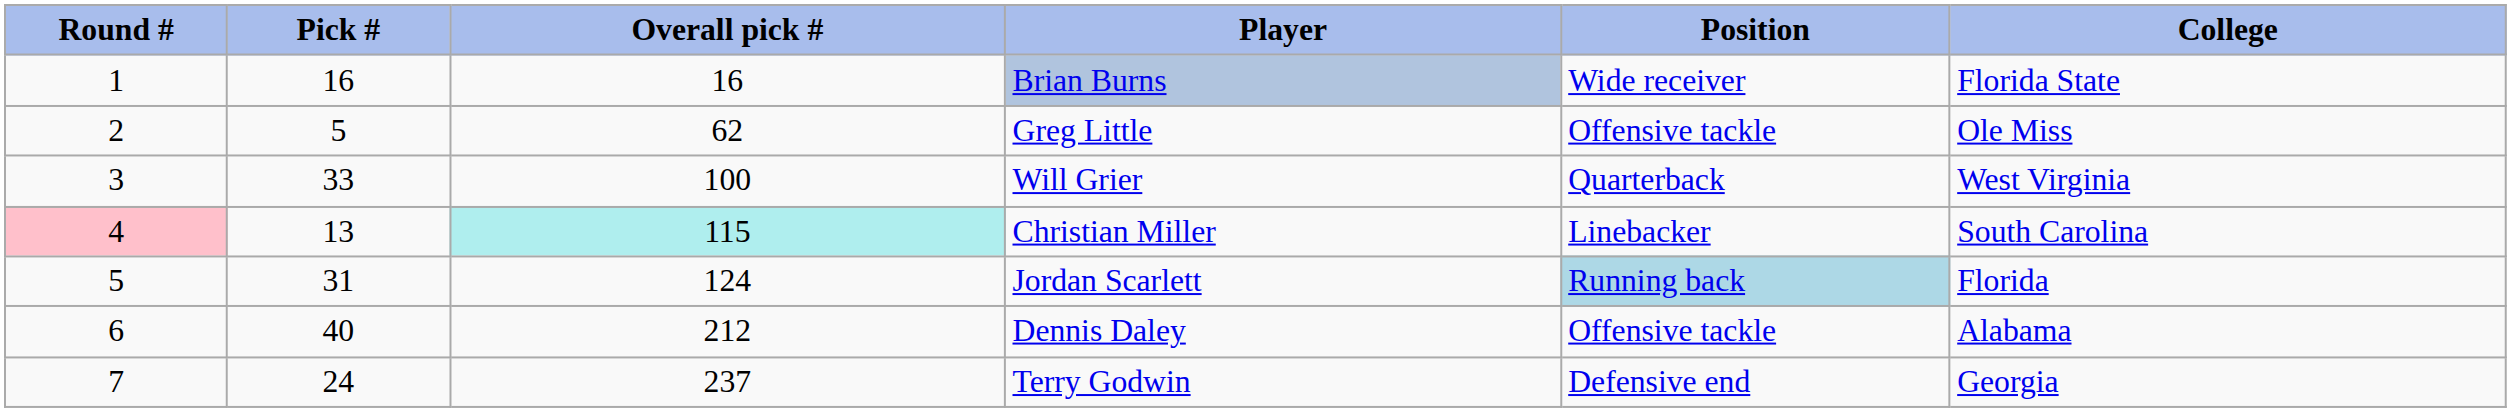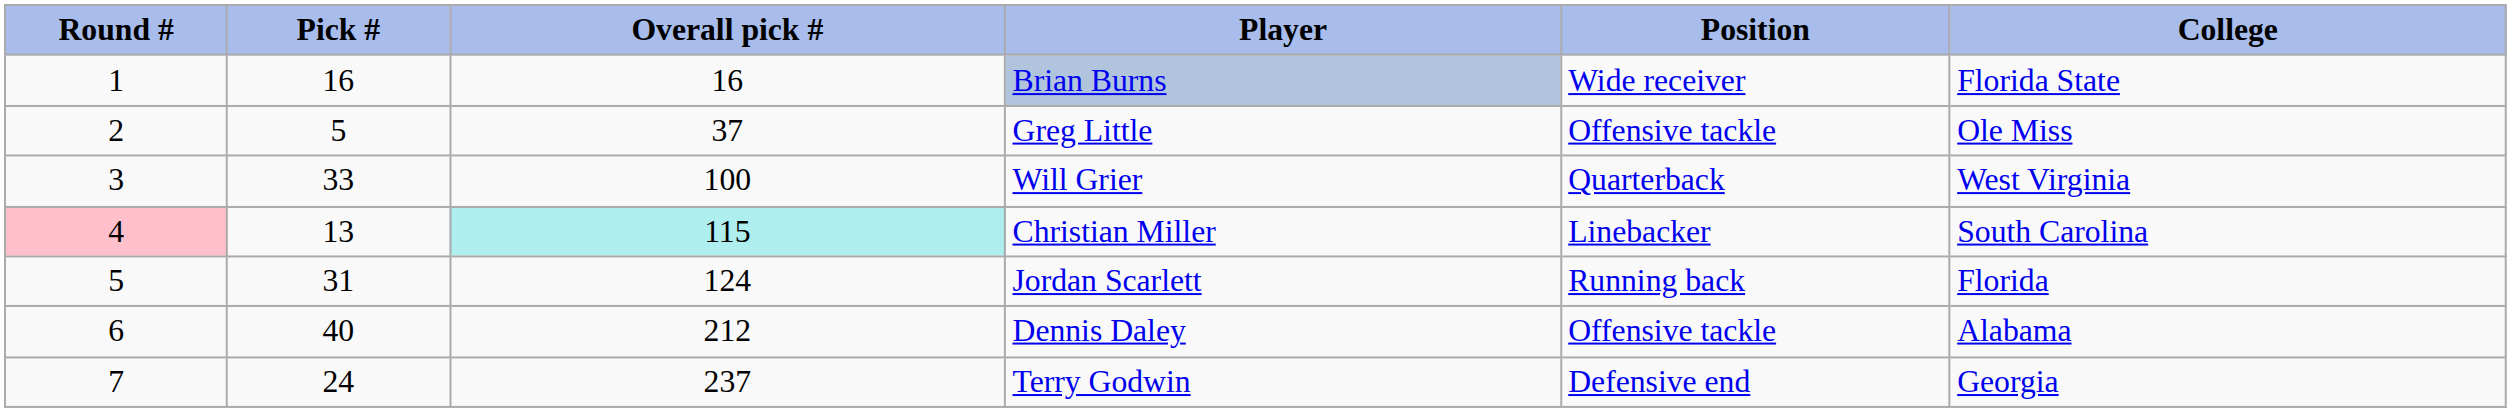Greg Little | Overall pick #: 62 -> 37
Jordan Scarlett | Position: lightblue background -> no background
